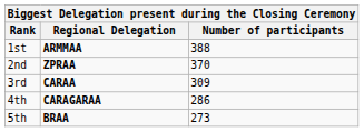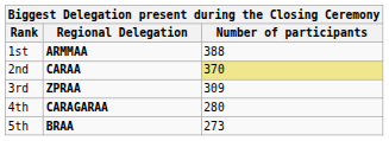2nd | Regional Delegation: ZPRAA -> CARAA
2nd | Number of participants: no background -> khaki background
3rd | Regional Delegation: CARAA -> ZPRAA
4th | Number of participants: 286 -> 280
